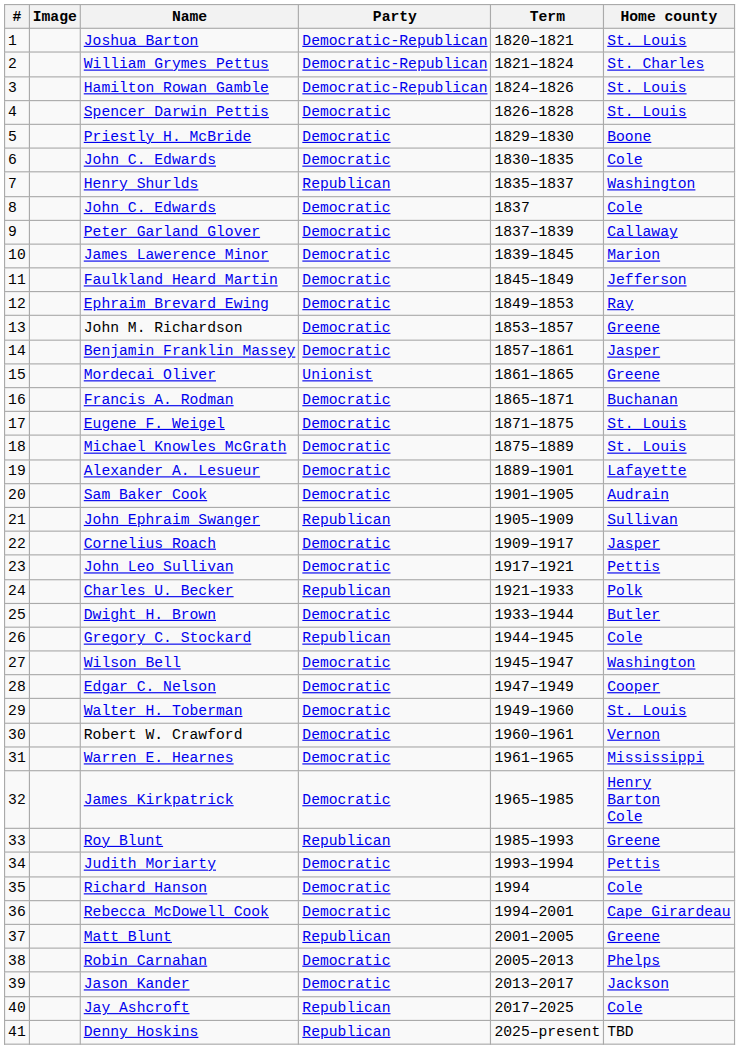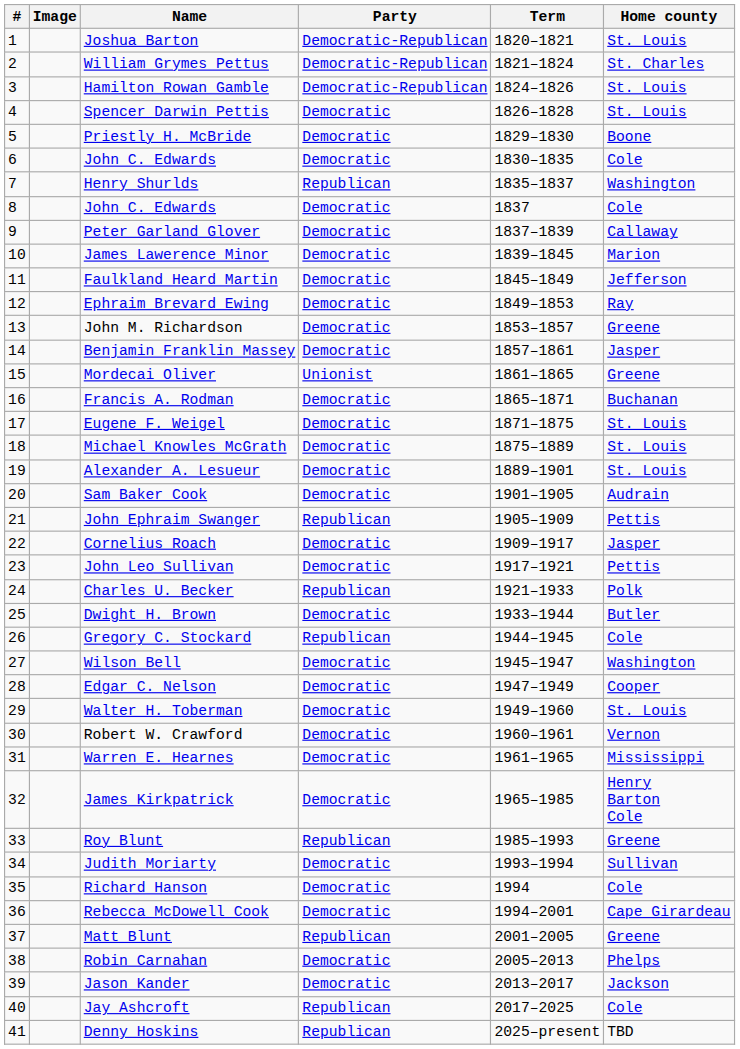Alexander A. Lesueur | Home county: Lafayette -> St. Louis
John Ephraim Swanger | Home county: Sullivan -> Pettis
Judith Moriarty | Home county: Pettis -> Sullivan
